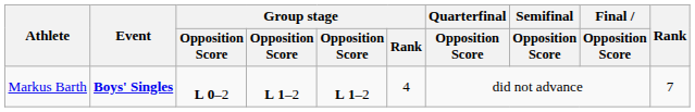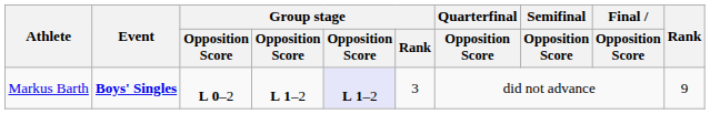Markus Barth | column 5: no background -> lavender background
Markus Barth | Group stage / Rank: 4 -> 3
Markus Barth | Rank: 7 -> 9
